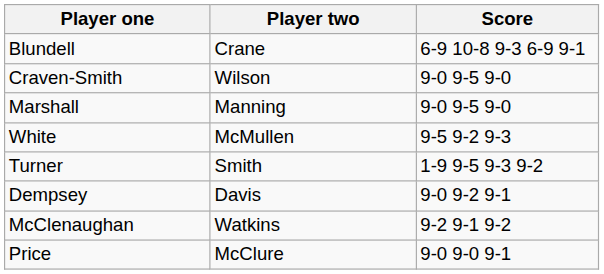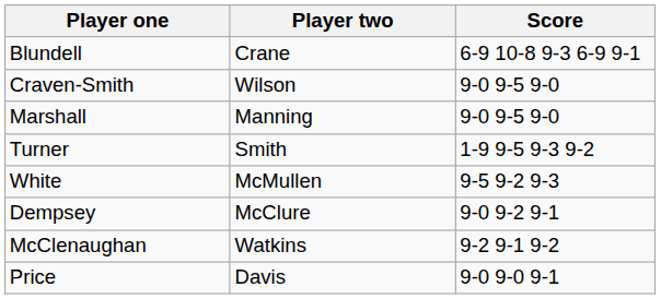rows swapped: White <-> Turner
Dempsey | Player two: Davis -> McClure
Price | Player two: McClure -> Davis
